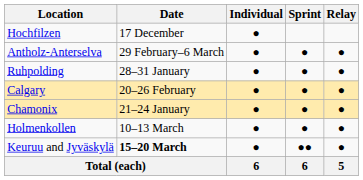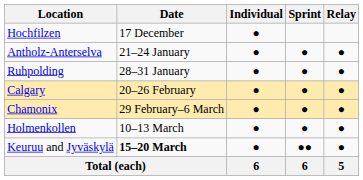Antholz-Anterselva | Date: 29 February–6 March -> 21–24 January
Chamonix | Date: 21–24 January -> 29 February–6 March
